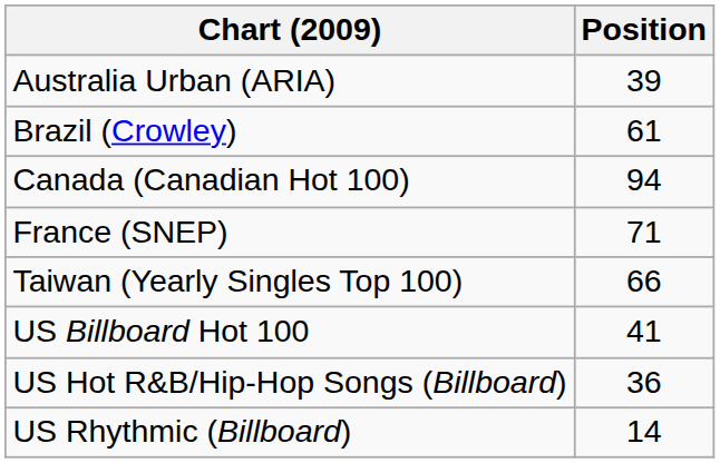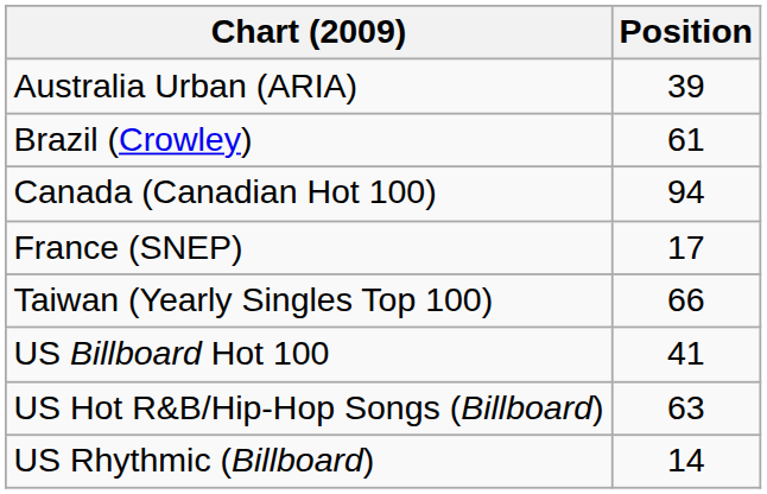France (SNEP) | Position: 71 -> 17
US Hot R&B/Hip-Hop Songs (Billboard) | Position: 36 -> 63
